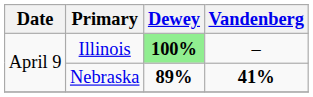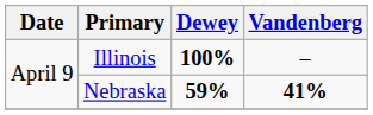Illinois | Dewey: lightgreen background -> no background
Nebraska | Dewey: 89% -> 59%
